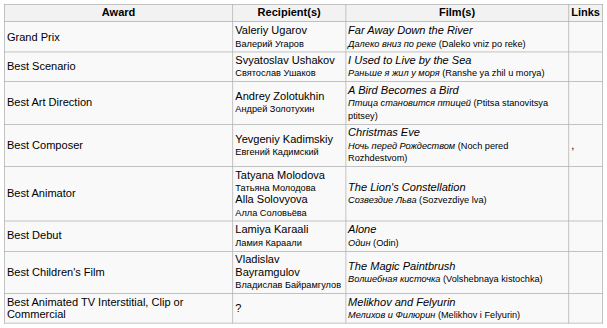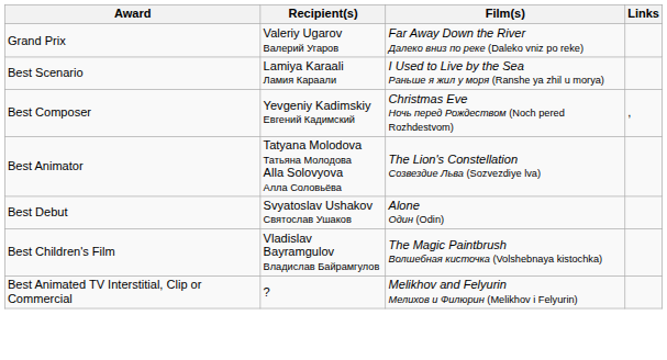Best Scenario | Recipient(s): Svyatoslav Ushakov Святослав Ушаков -> Lamiya Karaali Ламия Караали
- row: Best Art Direction | Andrey Zolotukhin Андрей Золотухин | A Bird Becomes a Bird Птица становится птицей (Ptitsa stanovitsya ptitsey)
Best Debut | Recipient(s): Lamiya Karaali Ламия Караали -> Svyatoslav Ushakov Святослав Ушаков
